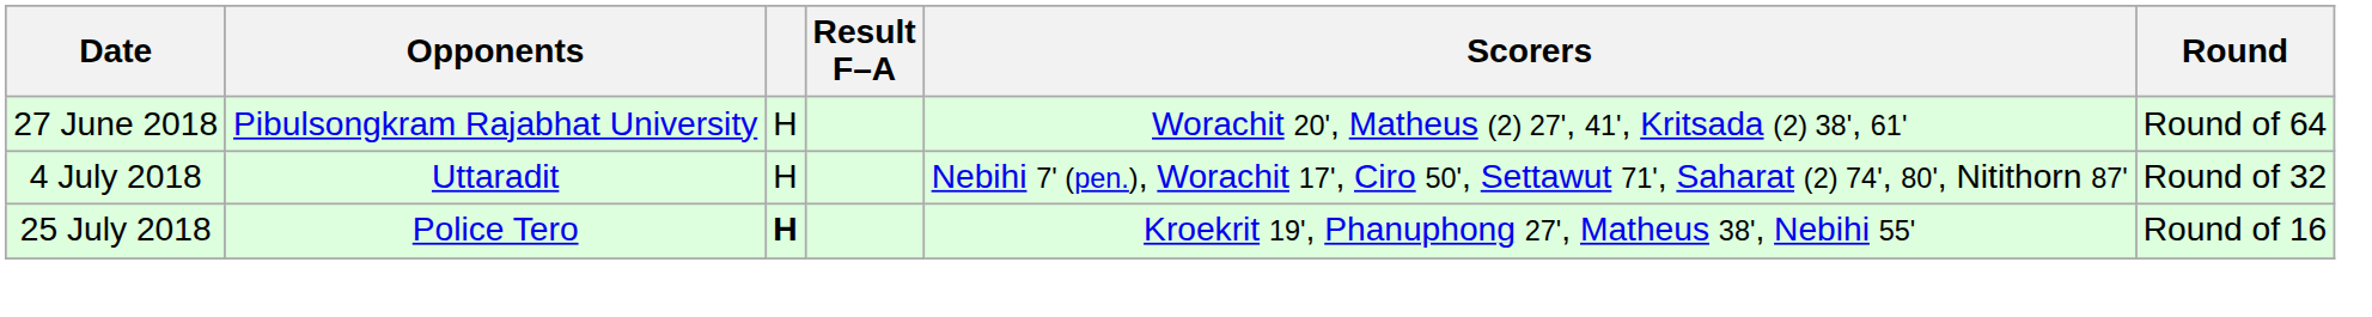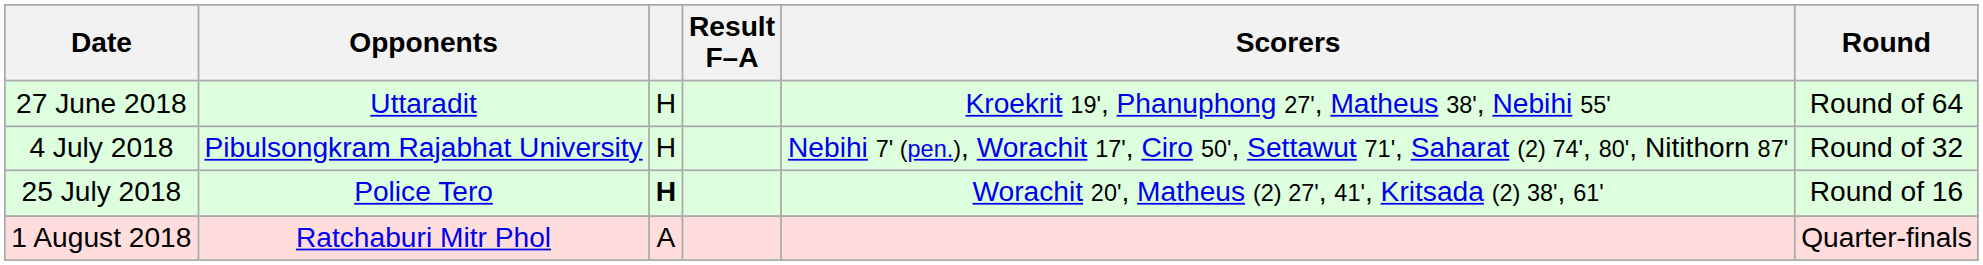27 June 2018 | Opponents: Pibulsongkram Rajabhat University -> Uttaradit
27 June 2018 | Scorers: Worachit 20', Matheus (2) 27', 41', Kritsada (2) 38', 61' -> Kroekrit 19', Phanuphong 27', Matheus 38', Nebihi 55'
4 July 2018 | Opponents: Uttaradit -> Pibulsongkram Rajabhat University
25 July 2018 | Scorers: Kroekrit 19', Phanuphong 27', Matheus 38', Nebihi 55' -> Worachit 20', Matheus (2) 27', 41', Kritsada (2) 38', 61'
+ row: 1 August 2018 | Ratchaburi Mitr Phol | A | Quarter-finals
